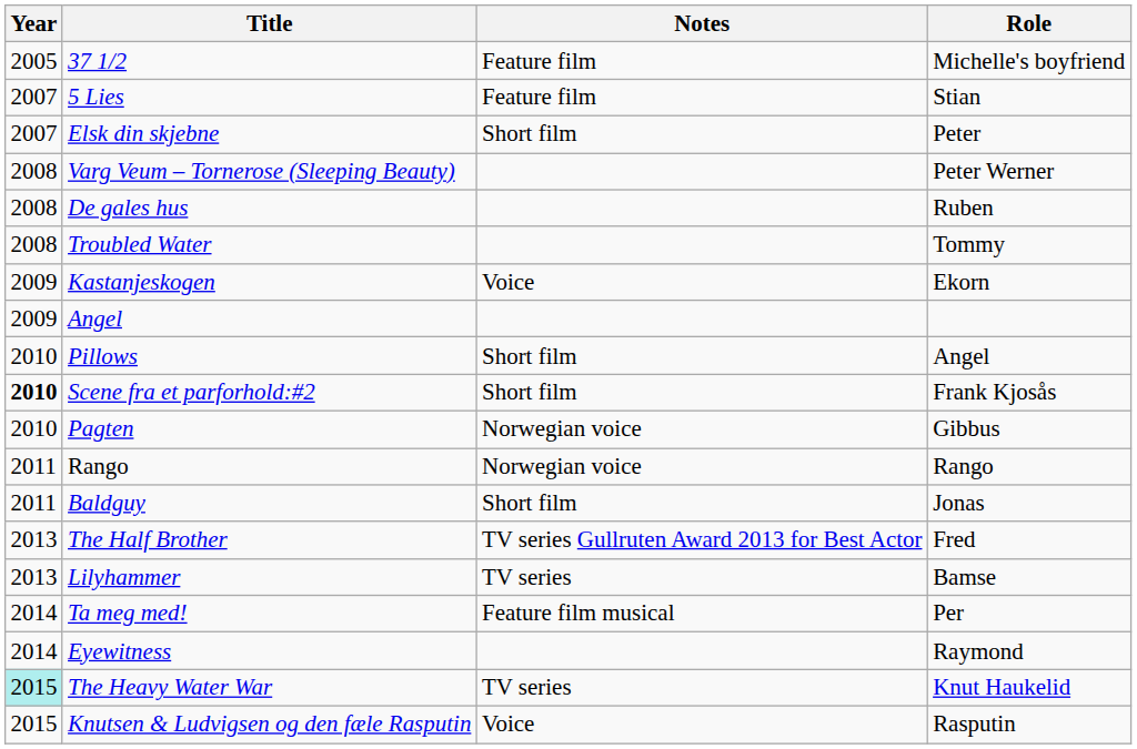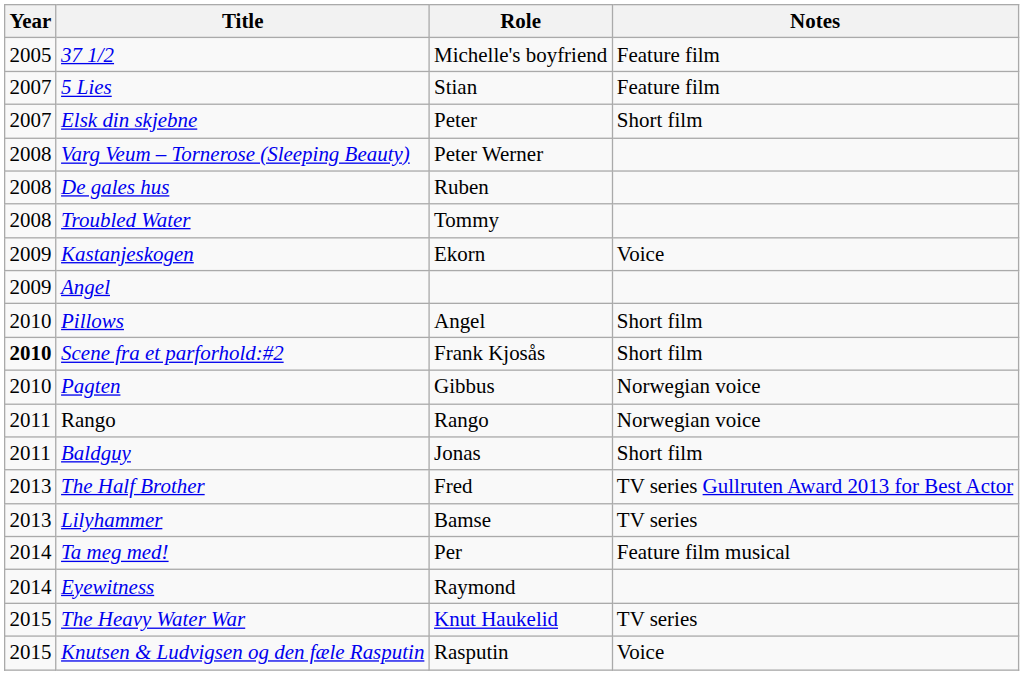columns swapped: Role <-> Notes
The Heavy Water War | Year: paleturquoise background -> no background
